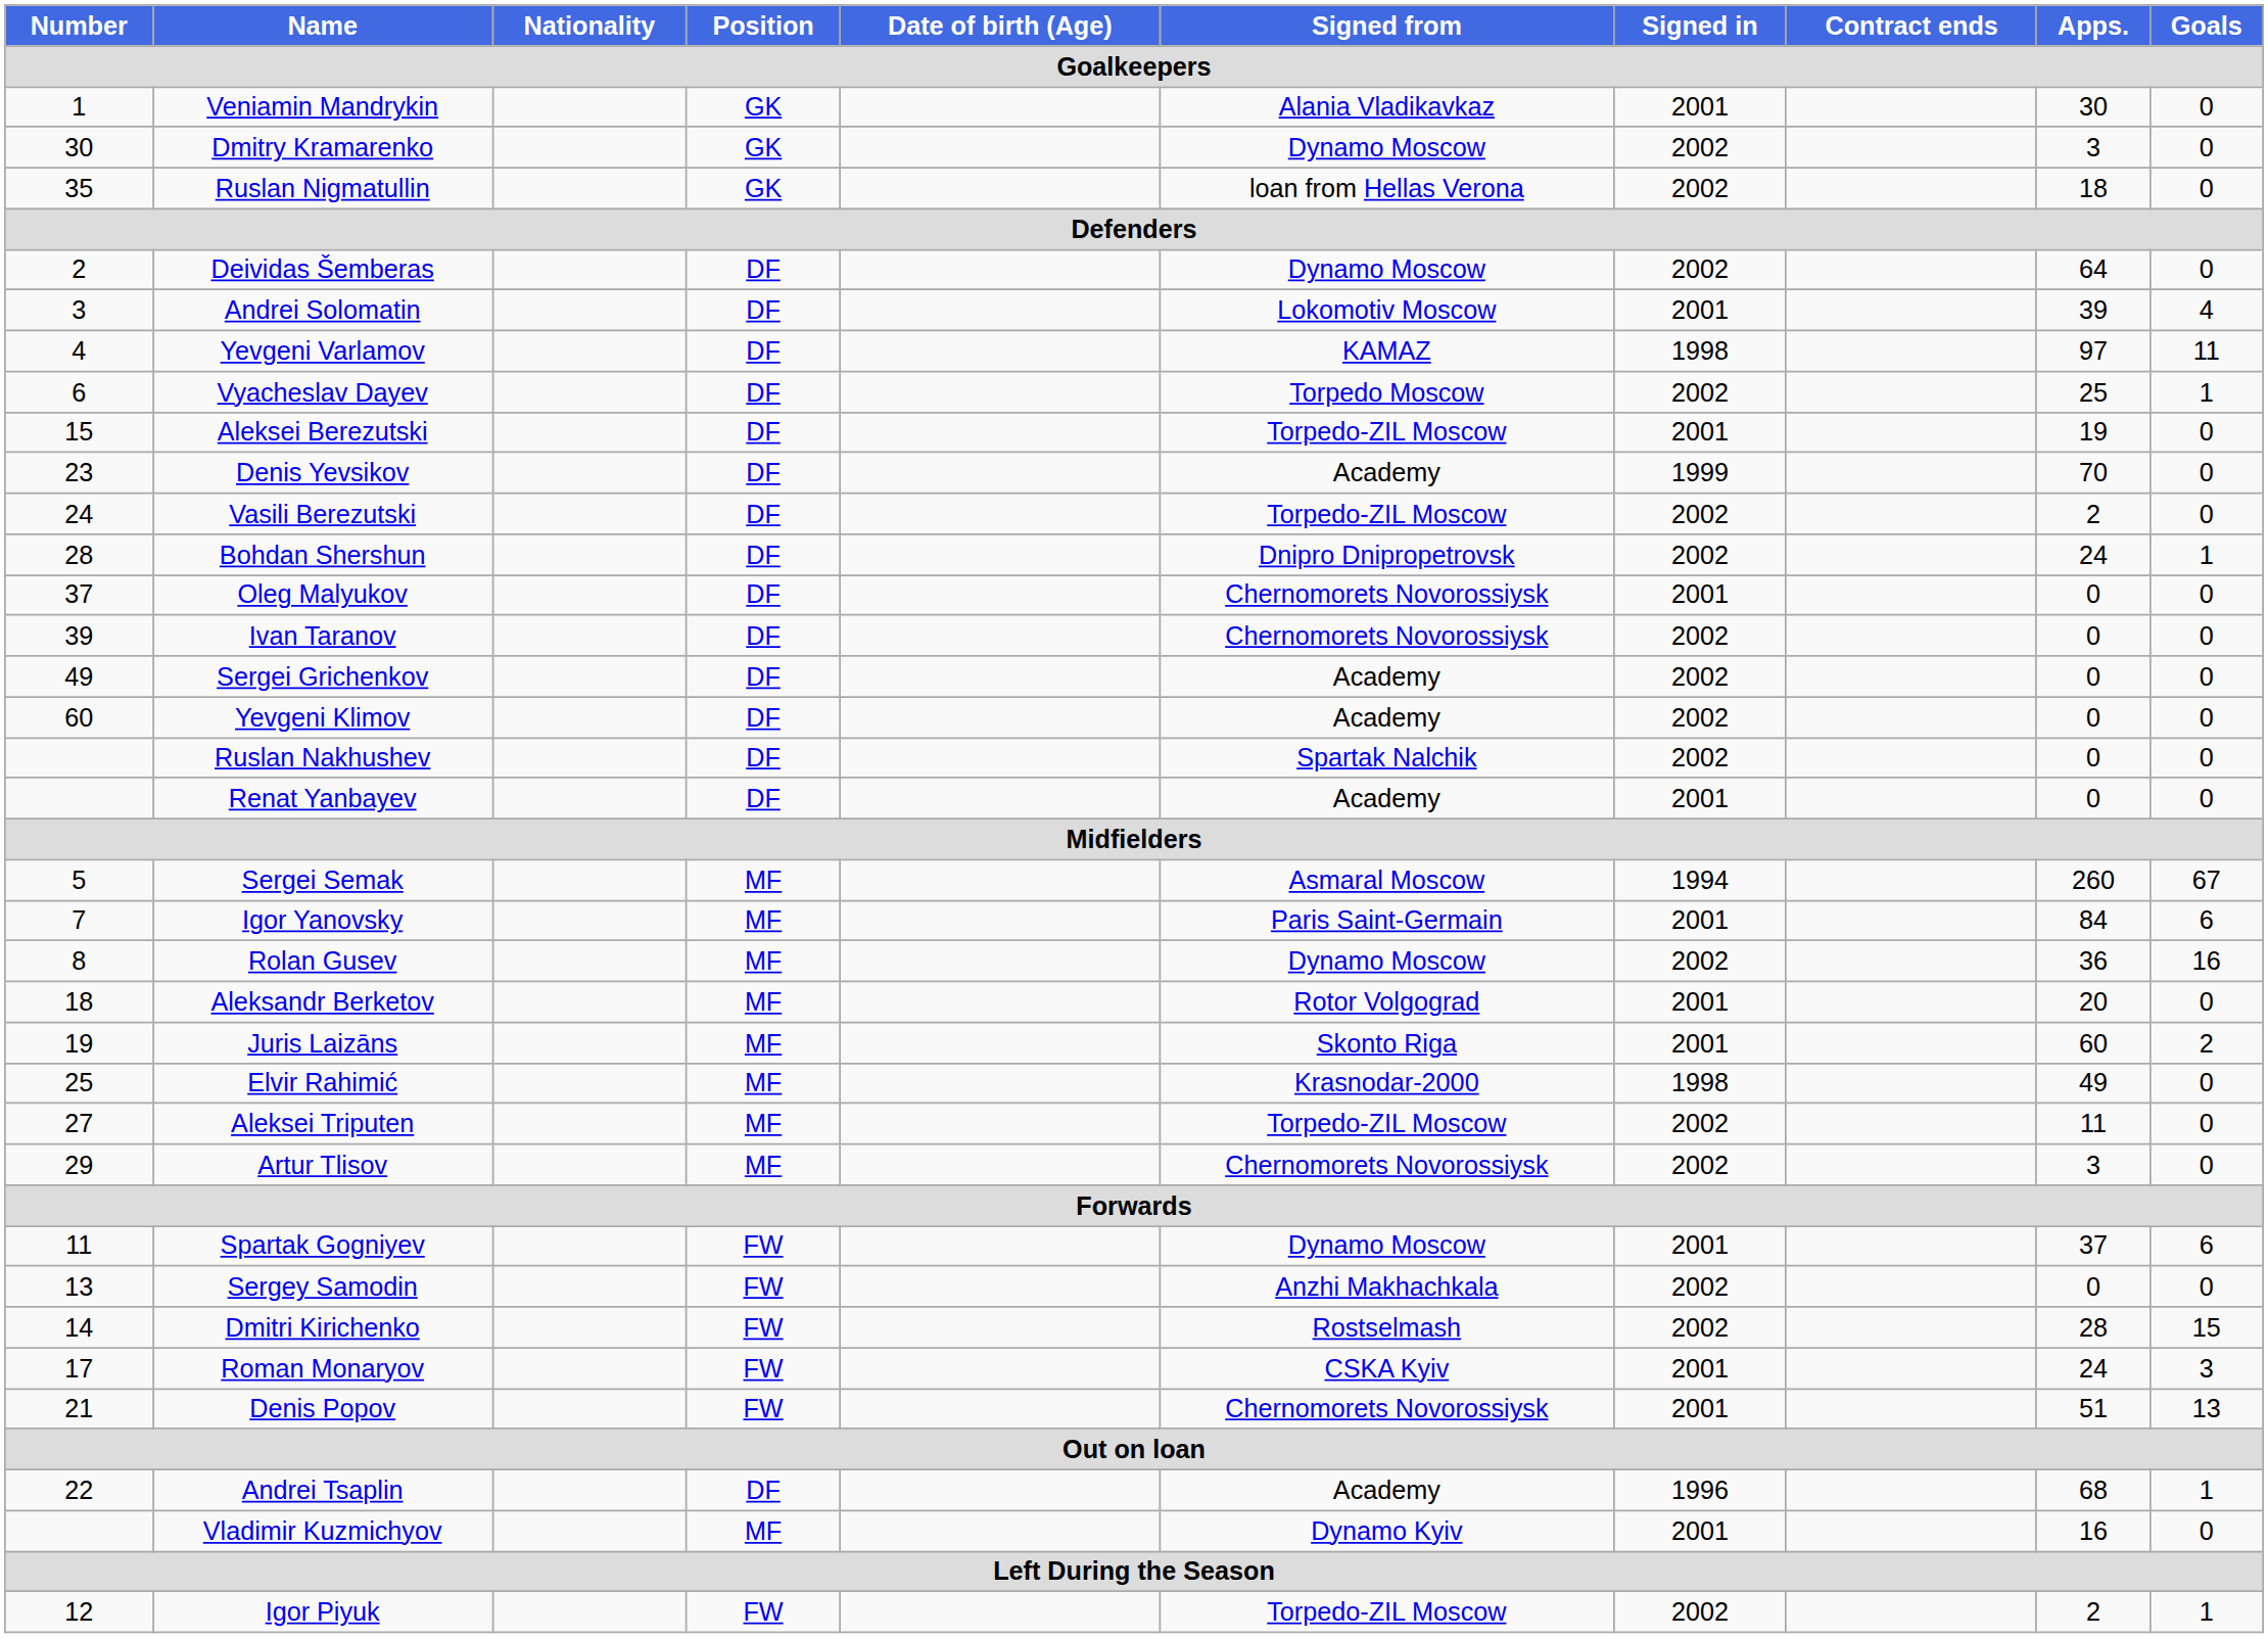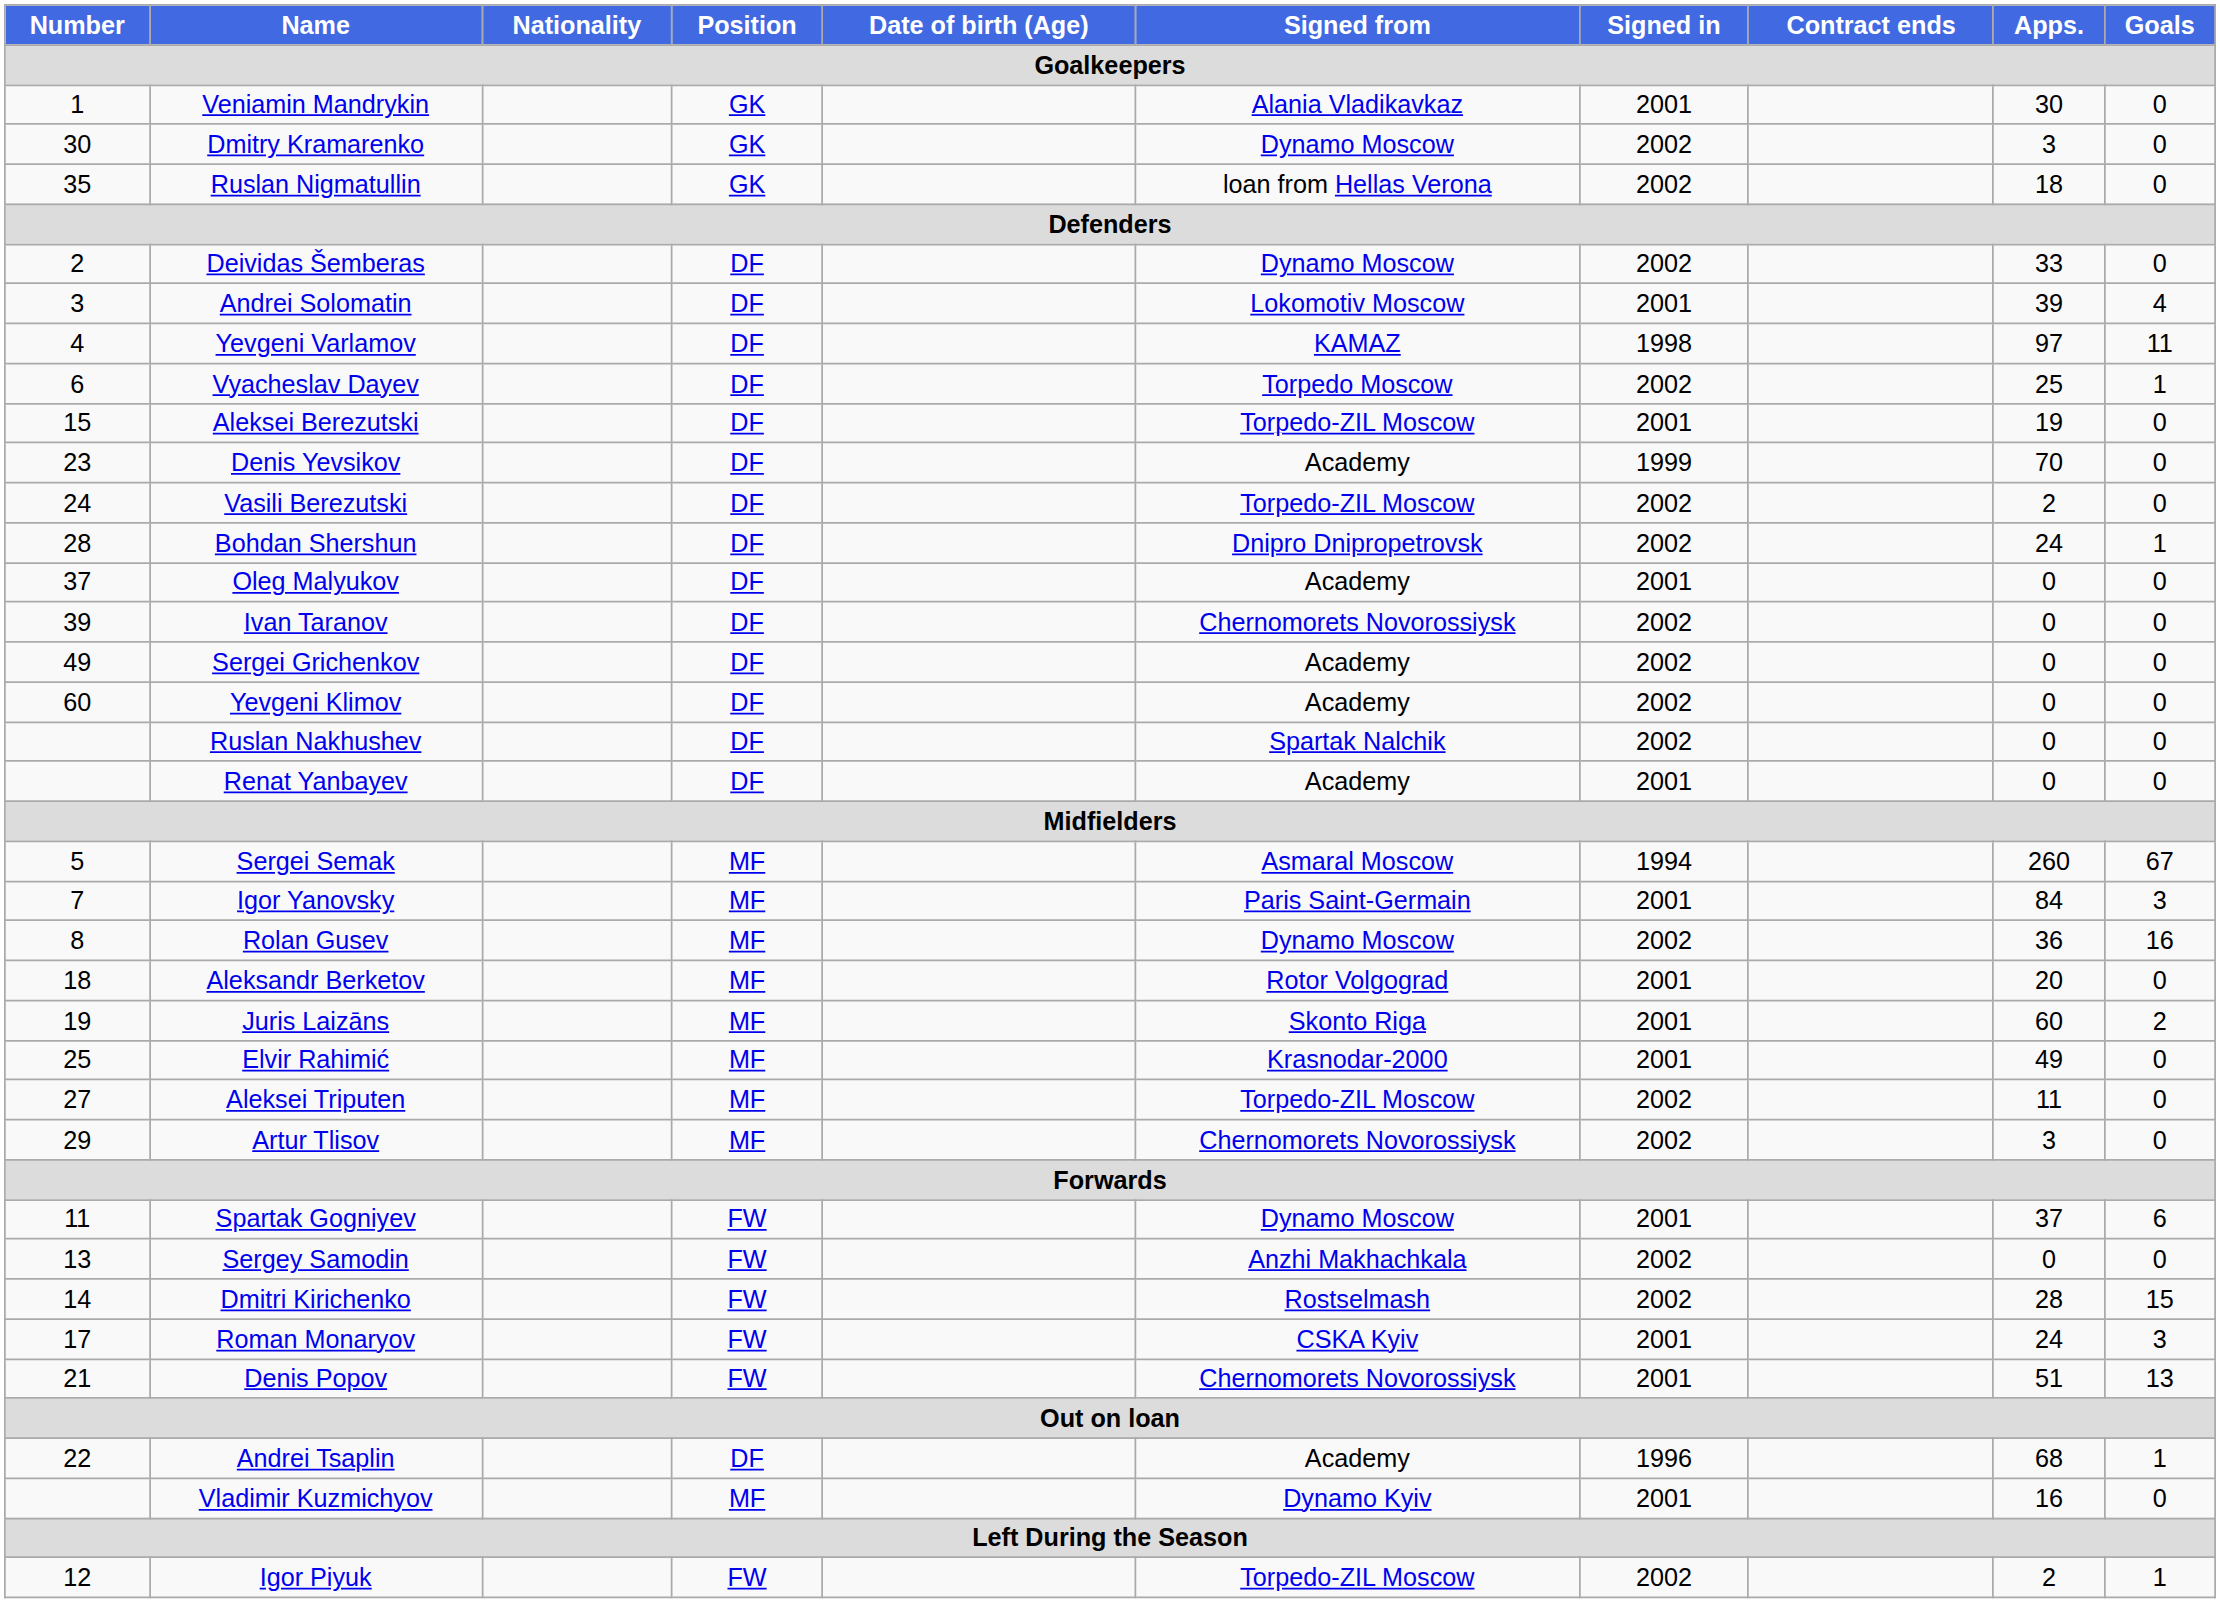Deividas Šemberas | Apps.: 64 -> 33
Oleg Malyukov | Signed from: Chernomorets Novorossiysk -> Academy
Igor Yanovsky | Goals: 6 -> 3
Elvir Rahimić | Signed in: 1998 -> 2001
